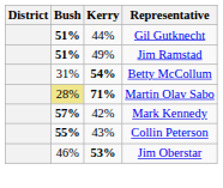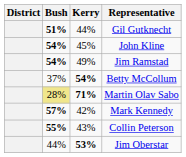+ row: 54% | 45% | John Kline
Jim Ramstad | Bush: 51% -> 54%
Betty McCollum | Bush: 31% -> 37%
Jim Oberstar | Bush: 46% -> 44%
